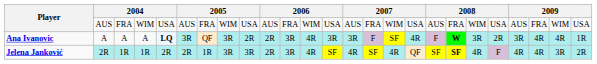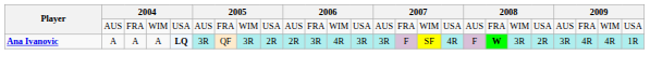- row: Jelena Janković | 2R | 1R | 1R | 2R | 2R | 1R | 3R | 3R | 2R | 3R | 4R | SF | 4R | SF | 4R | QF | SF | SF | 4R | F | 4R | 4R | 3R | 2R
